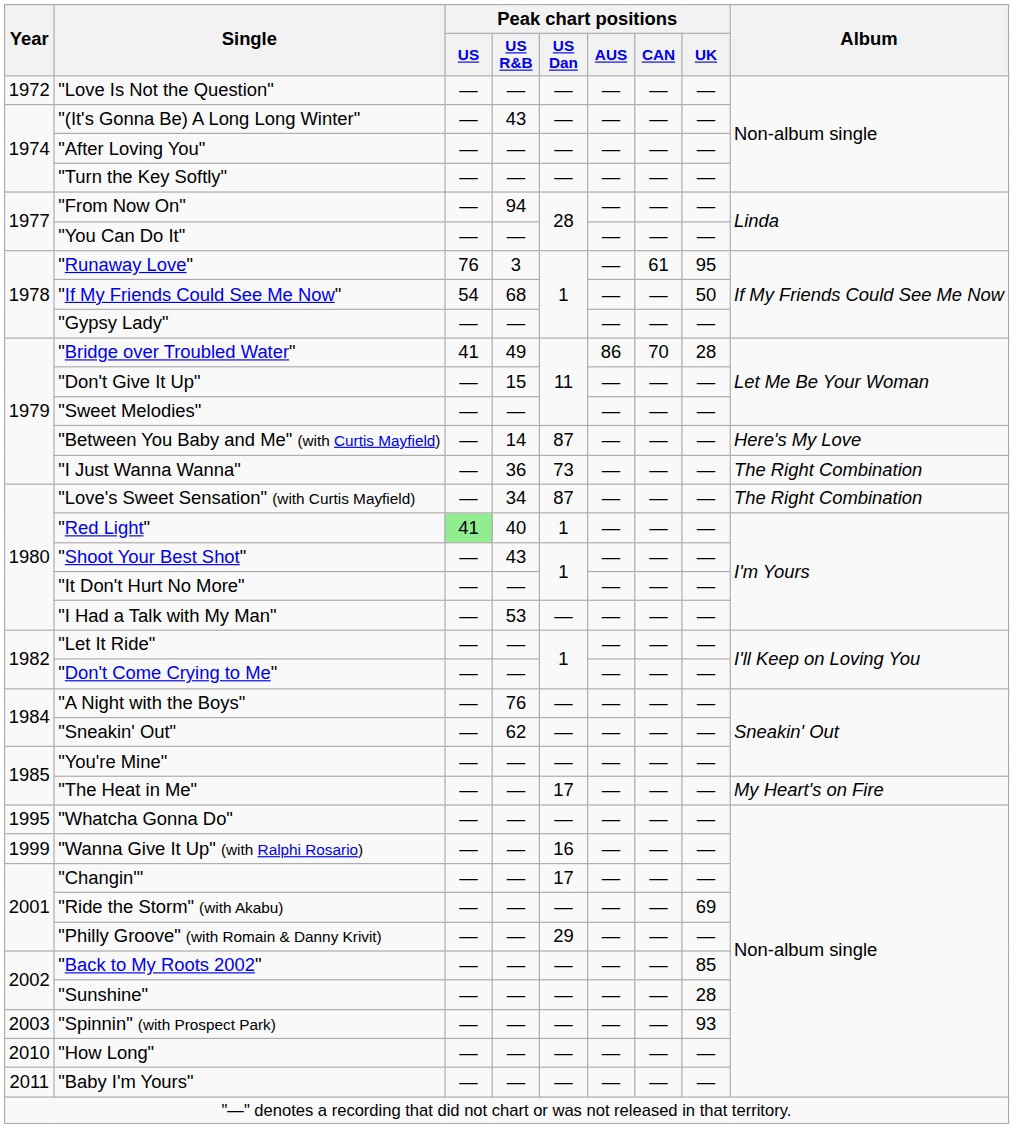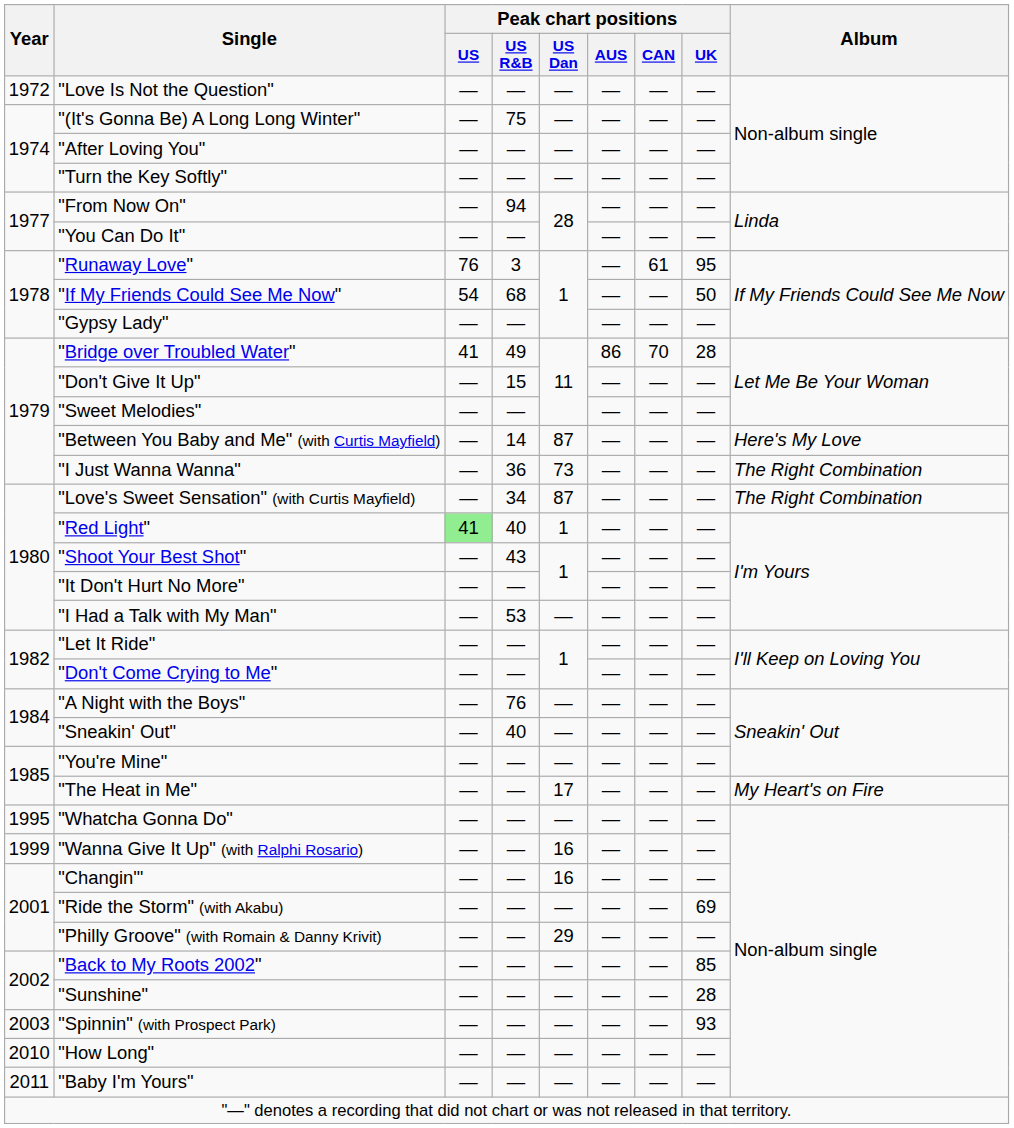"(It's Gonna Be) A Long Long Winter" | Peak chart positions / US R&B: 43 -> 75
"Sneakin' Out" | Peak chart positions / US R&B: 62 -> 40
"Changin'" | Peak chart positions / US Dan: 17 -> 16
